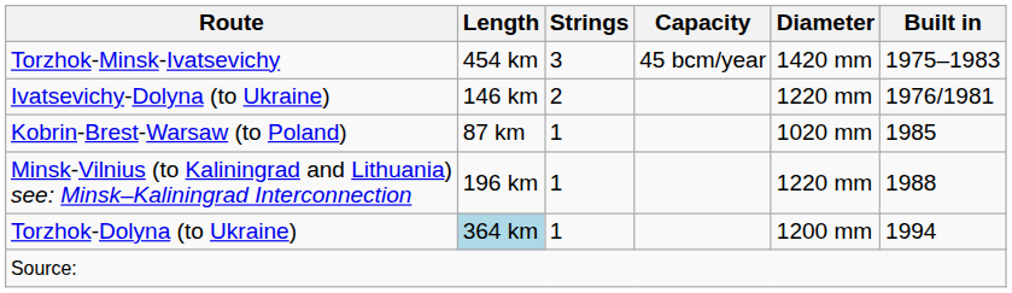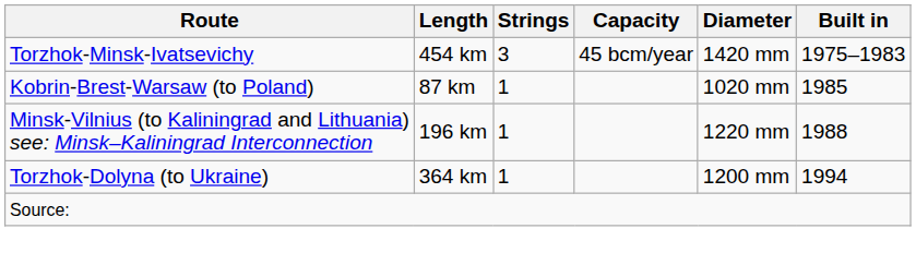- row: Ivatsevichy-Dolyna (to Ukraine) | 146 km | 2 | 1220 mm | 1976/1981
Torzhok-Dolyna (to Ukraine) | Length: lightblue background -> no background
